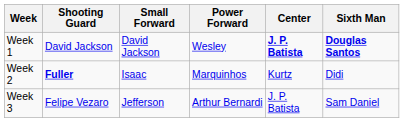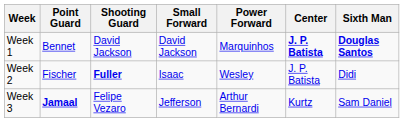+ column: Point Guard | Bennet | Fischer | Jamaal
Week 1 | Power Forward: Wesley -> Marquinhos
Week 2 | Power Forward: Marquinhos -> Wesley
Week 2 | Center: Kurtz -> J. P. Batista
Week 3 | Center: J. P. Batista -> Kurtz
